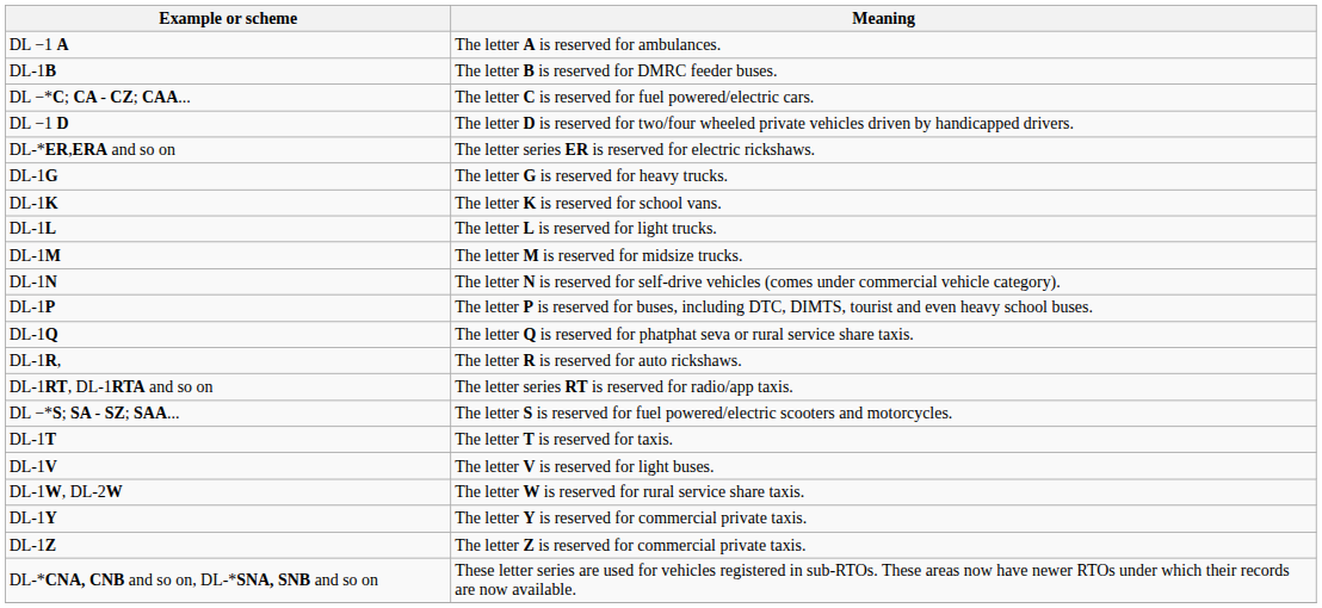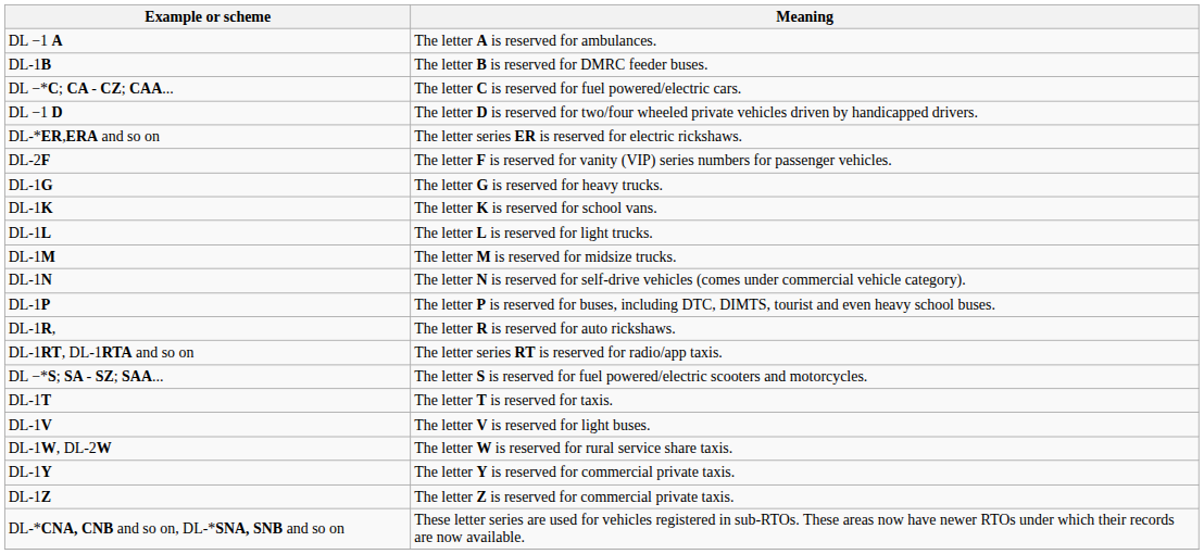+ row: DL-2F | The letter F is reserved for vanity (VIP) series numbers for passenger vehicles.
- row: DL-1Q | The letter Q is reserved for phatphat seva or rural service share taxis.
